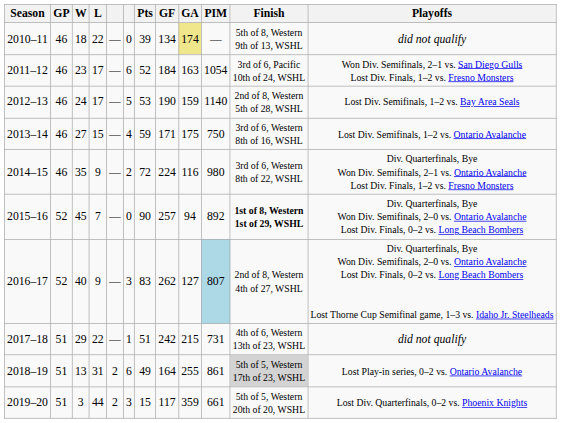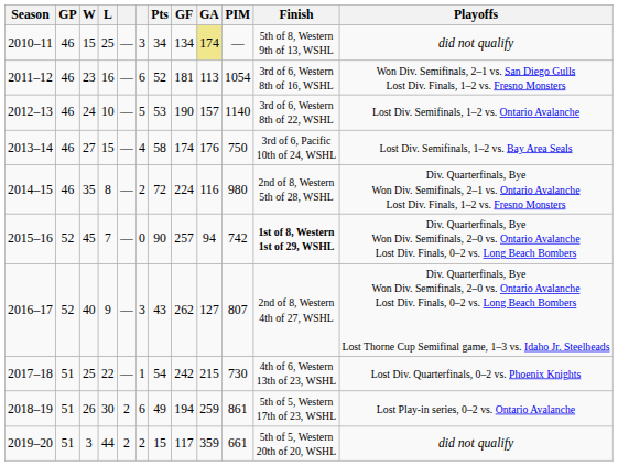2010–11 | W: 18 -> 15
2010–11 | L: 22 -> 25
2010–11 | column 6: 0 -> 3
2010–11 | Pts: 39 -> 34
2011–12 | L: 17 -> 16
2011–12 | GF: 184 -> 181
2011–12 | GA: 163 -> 113
2011–12 | Finish: 3rd of 6, Pacific 10th of 24, WSHL -> 3rd of 6, Western 8th of 16, WSHL
2012–13 | L: 17 -> 10
2012–13 | GA: 159 -> 157
2012–13 | Finish: 2nd of 8, Western 5th of 28, WSHL -> 3rd of 6, Western 8th of 22, WSHL
2012–13 | Playoffs: Lost Div. Semifinals, 1–2 vs. Bay Area Seals -> Lost Div. Semifinals, 1–2 vs. Ontario Avalanche
2013–14 | Pts: 59 -> 58
2013–14 | GF: 171 -> 174
2013–14 | GA: 175 -> 176
2013–14 | Finish: 3rd of 6, Western 8th of 16, WSHL -> 3rd of 6, Pacific 10th of 24, WSHL
2013–14 | Playoffs: Lost Div. Semifinals, 1–2 vs. Ontario Avalanche -> Lost Div. Semifinals, 1–2 vs. Bay Area Seals
2014–15 | L: 9 -> 8
2014–15 | Finish: 3rd of 6, Western 8th of 22, WSHL -> 2nd of 8, Western 5th of 28, WSHL
2015–16 | PIM: 892 -> 742
2016–17 | Pts: 83 -> 43
2016–17 | PIM: lightblue background -> no background
2017–18 | W: 29 -> 25
2017–18 | Pts: 51 -> 54
2017–18 | PIM: 731 -> 730
2017–18 | Playoffs: did not qualify -> Lost Div. Quarterfinals, 0–2 vs. Phoenix Knights
2018–19 | W: 13 -> 26
2018–19 | L: 31 -> 30
2018–19 | GF: 164 -> 194
2018–19 | GA: 255 -> 259
2018–19 | Finish: lightgrey background -> no background
2019–20 | column 6: 3 -> 2
2019–20 | Playoffs: Lost Div. Quarterfinals, 0–2 vs. Phoenix Knights -> did not qualify
